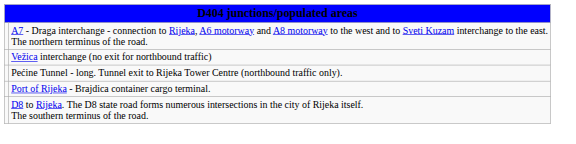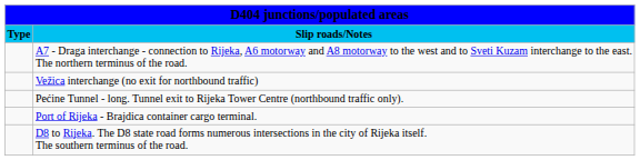+ row: Type | Slip roads/Notes
